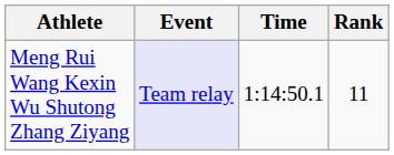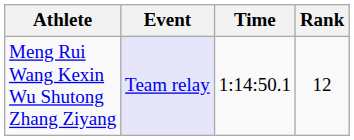Meng Rui Wang Kexin Wu Shutong Zhang Ziyang | Rank: 11 -> 12
